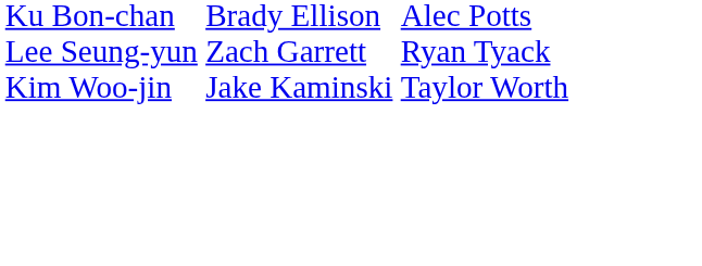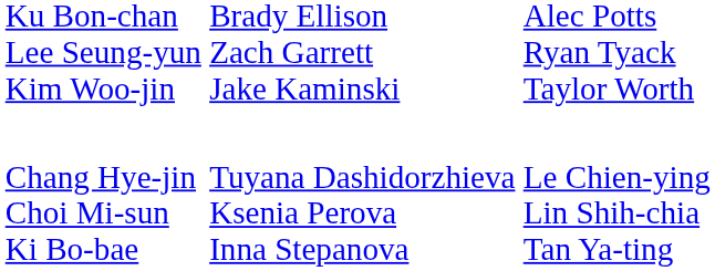+ row: Chang Hye-jin Choi Mi-sun Ki Bo-bae | Tuyana Dashidorzhieva Ksenia Perova Inna Stepanova | Le Chien-ying Lin Shih-chia Tan Ya-ting
